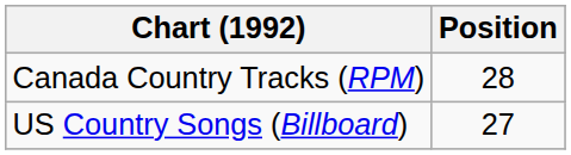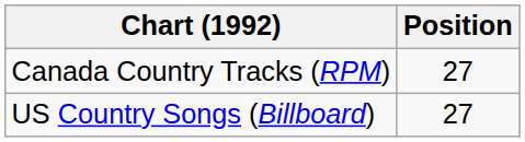Canada Country Tracks (RPM) | Position: 28 -> 27
